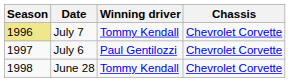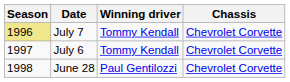July 6 | Winning driver: Paul Gentilozzi -> Tommy Kendall
June 28 | Winning driver: Tommy Kendall -> Paul Gentilozzi
